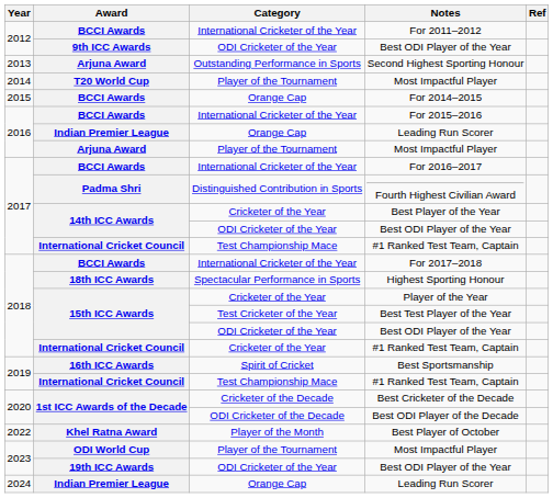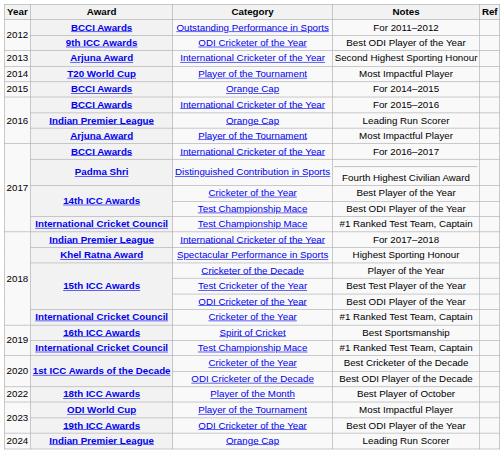For 2011–2012 | Category: International Cricketer of the Year -> Outstanding Performance in Sports
Second Highest Sporting Honour | Category: Outstanding Performance in Sports -> International Cricketer of the Year
2017 / Best ODI Player of the Year | Category: ODI Cricketer of the Year -> Test Championship Mace
For 2017–2018 | Award: BCCI Awards -> Indian Premier League
Highest Sporting Honour | Award: 18th ICC Awards -> Khel Ratna Award
Player of the Year | Category: Cricketer of the Year -> Cricketer of the Decade
Best Cricketer of the Decade | Category: Cricketer of the Decade -> Cricketer of the Year
Best Player of October | Award: Khel Ratna Award -> 18th ICC Awards
